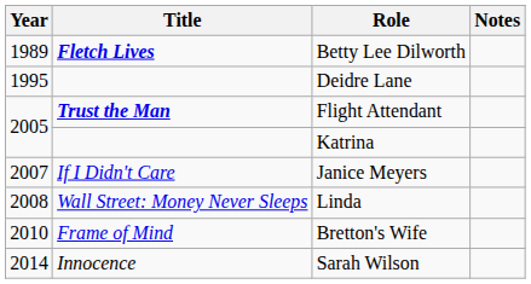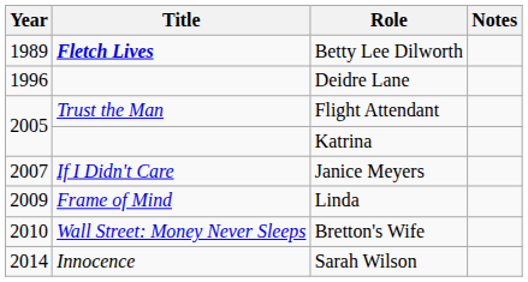Deidre Lane | Year: 1995 -> 1996
Flight Attendant | Title: bold -> normal
Linda | Year: 2008 -> 2009
Linda | Title: Wall Street: Money Never Sleeps -> Frame of Mind
Bretton's Wife | Title: Frame of Mind -> Wall Street: Money Never Sleeps
